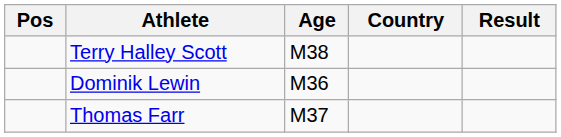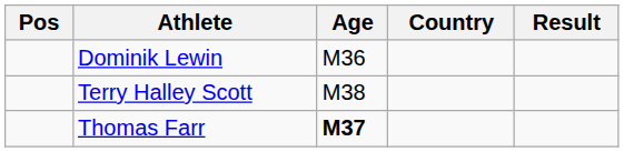rows swapped: Dominik Lewin <-> Terry Halley Scott
Thomas Farr | Age: normal -> bold
